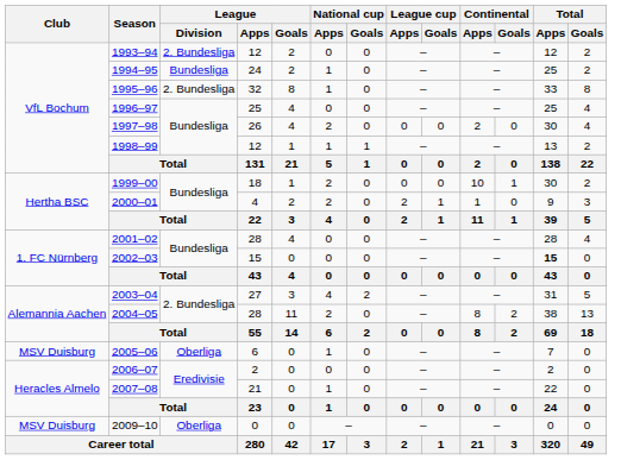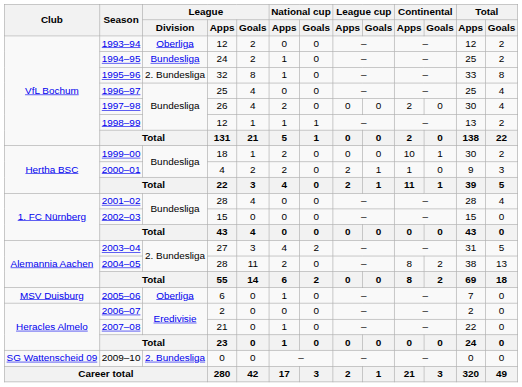1993–94 | League / Division: 2. Bundesliga -> Oberliga
2002–03 | Total / Apps: bold -> normal
2009–10 | Club: MSV Duisburg -> SG Wattenscheid 09
2009–10 | League / Division: Oberliga -> 2. Bundesliga
